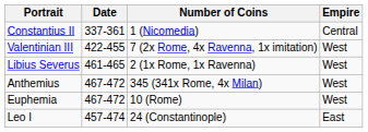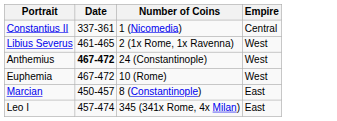- row: Valentinian III | 422-455 | 7 (2x Rome, 4x Ravenna, 1x imitation) | West
Anthemius | Date: normal -> bold
Anthemius | Number of Coins: 345 (341x Rome, 4x Milan) -> 24 (Constantinople)
+ row: Marcian | 450-457 | 8 (Constantinople) | East
Leo I | Number of Coins: 24 (Constantinople) -> 345 (341x Rome, 4x Milan)
